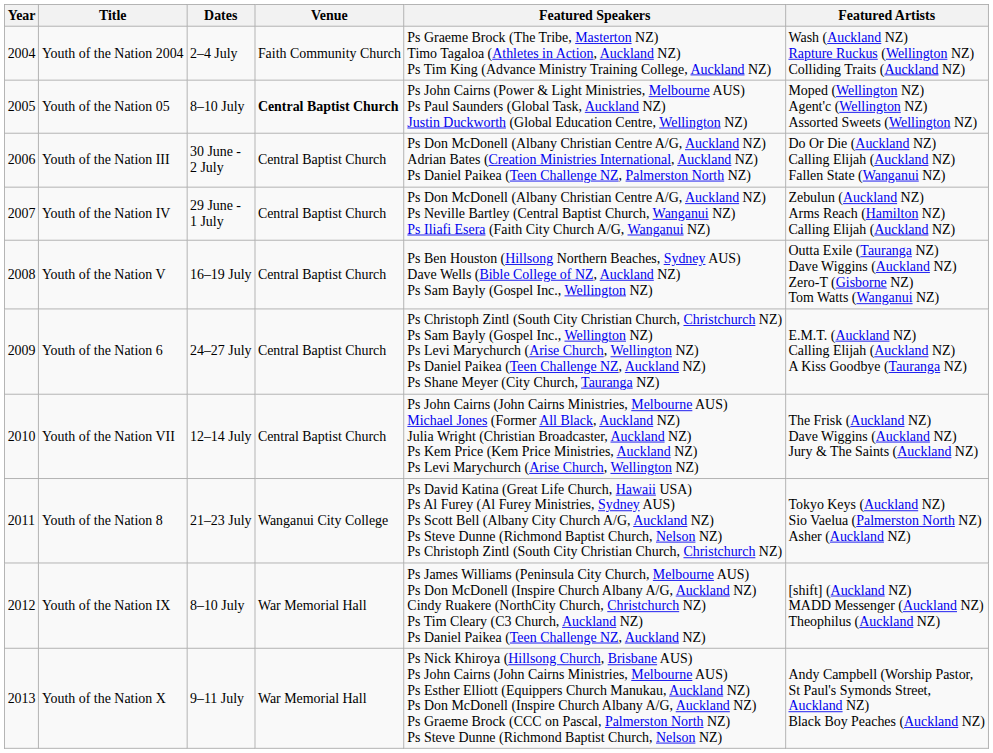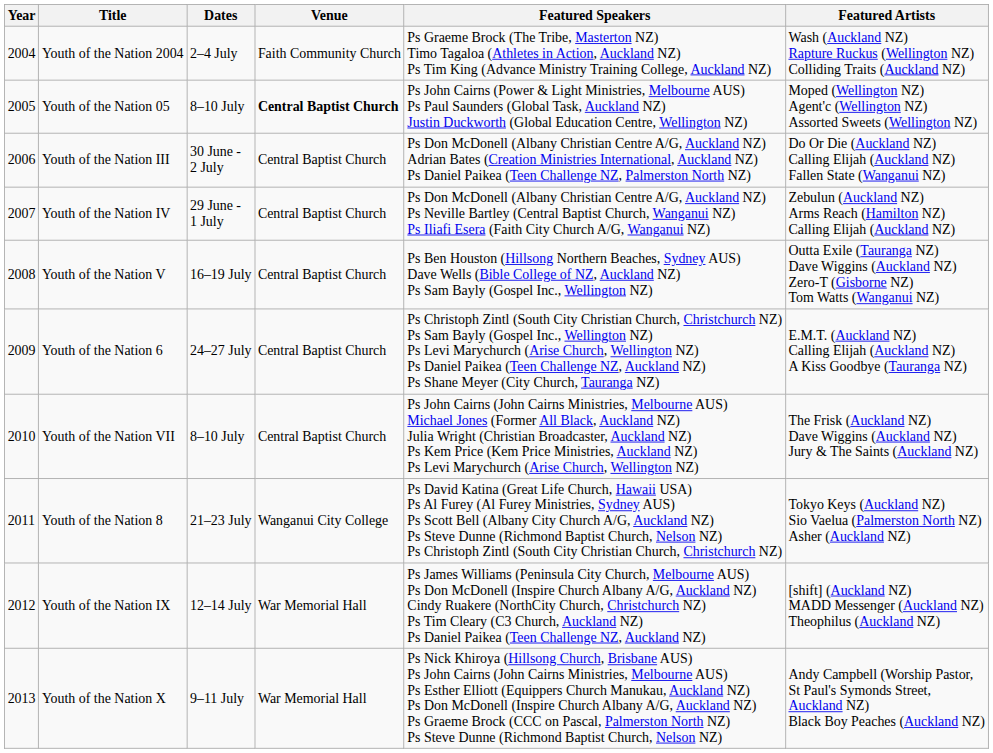Youth of the Nation VII | Dates: 12–14 July -> 8–10 July
Youth of the Nation IX | Dates: 8–10 July -> 12–14 July
